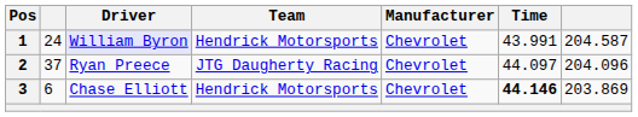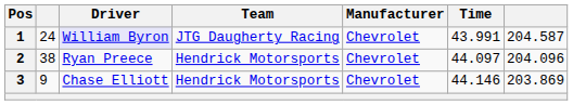1 | Team: Hendrick Motorsports -> JTG Daugherty Racing
2 | column 2: 37 -> 38
2 | Team: JTG Daugherty Racing -> Hendrick Motorsports
3 | column 2: 6 -> 9
3 | Time: bold -> normal
